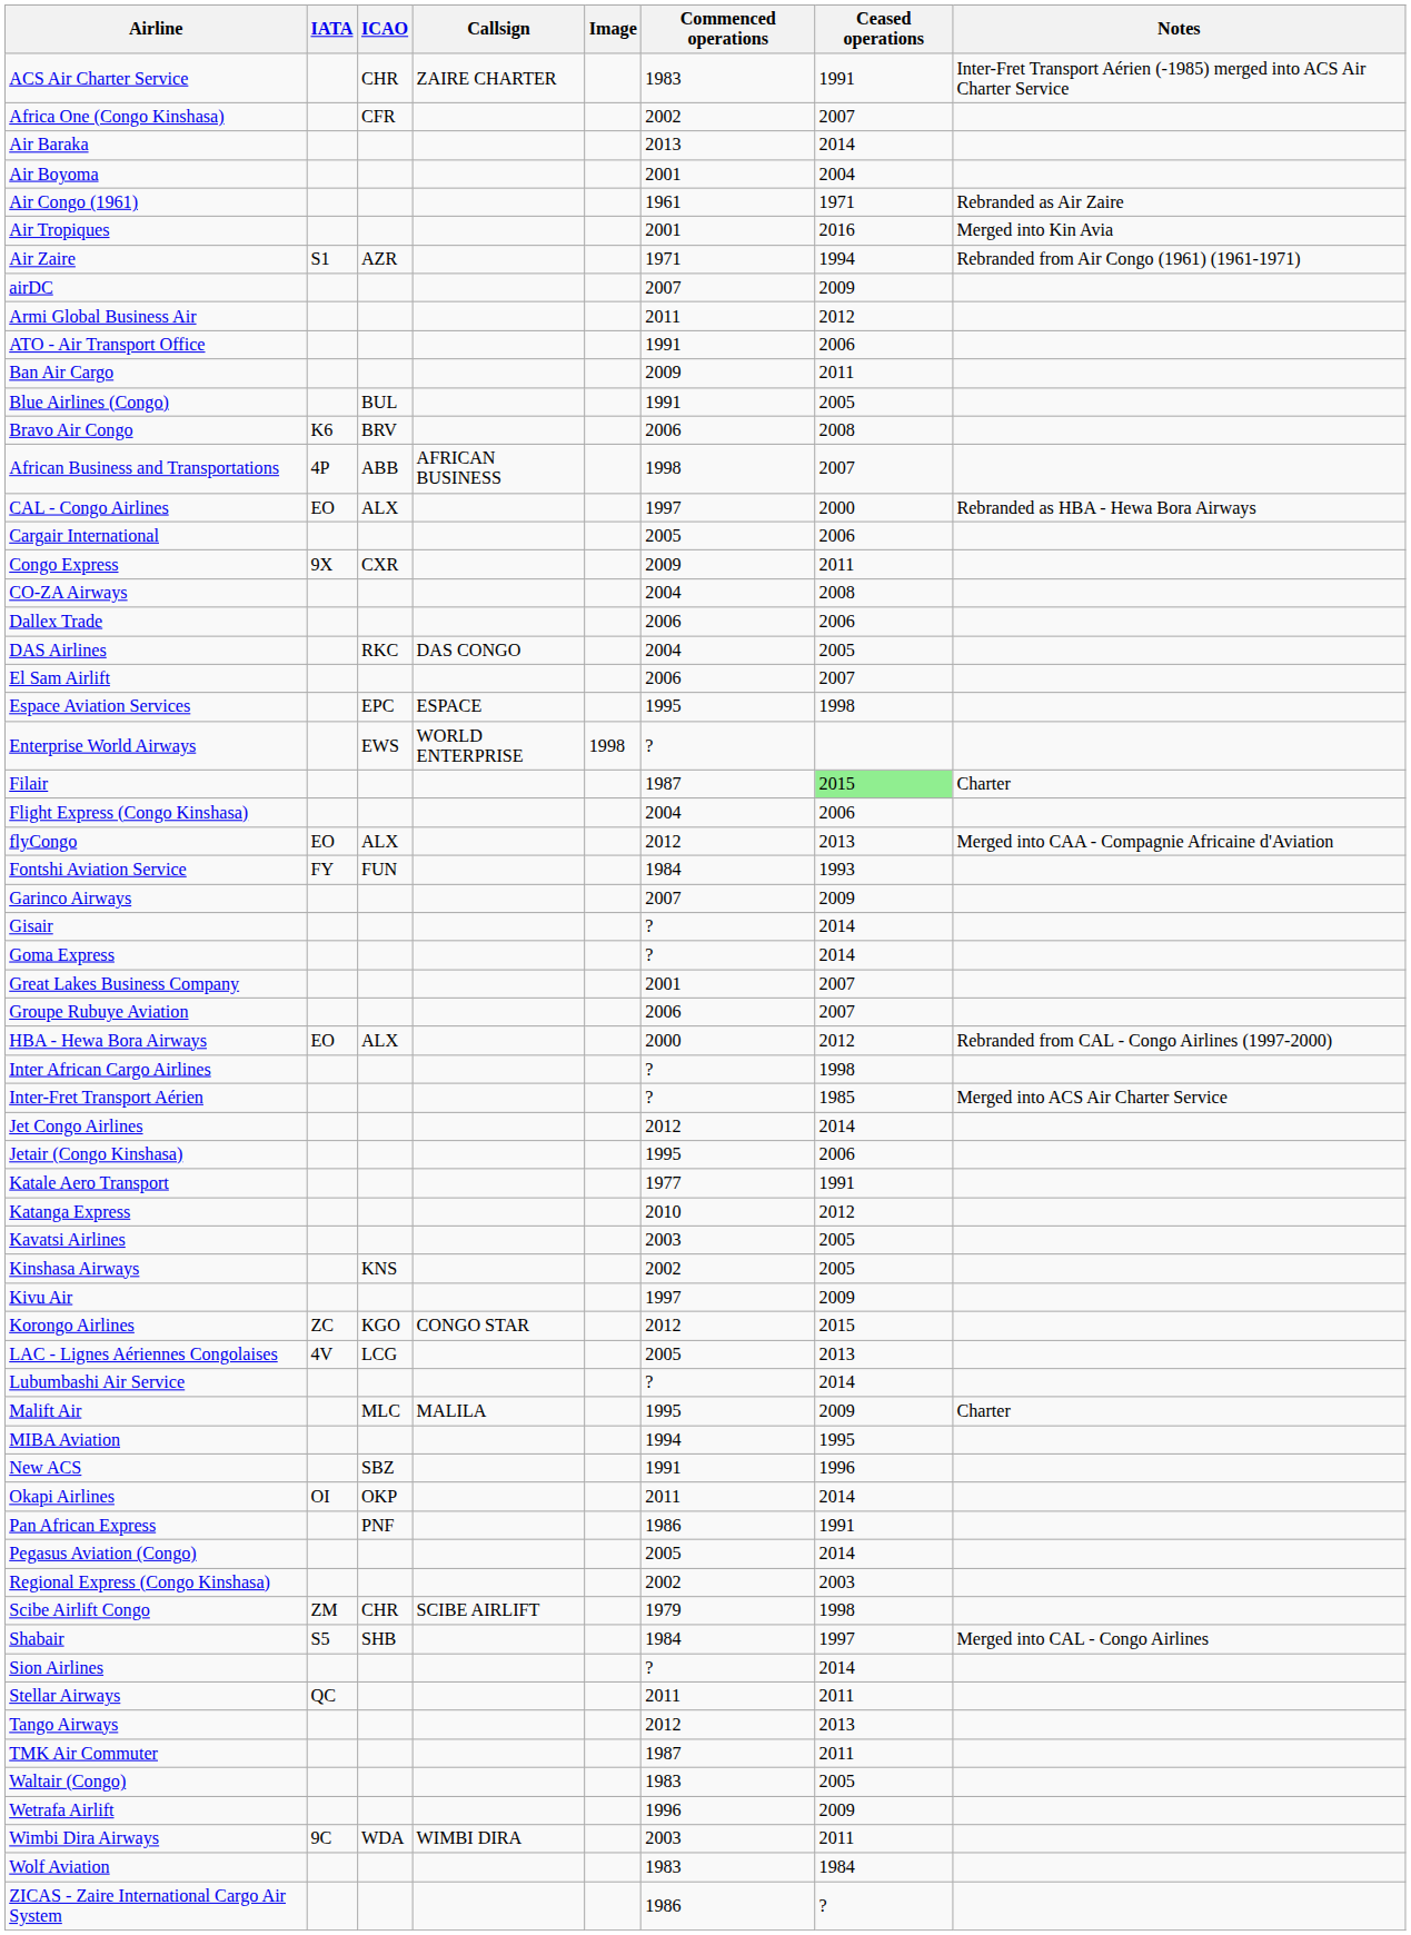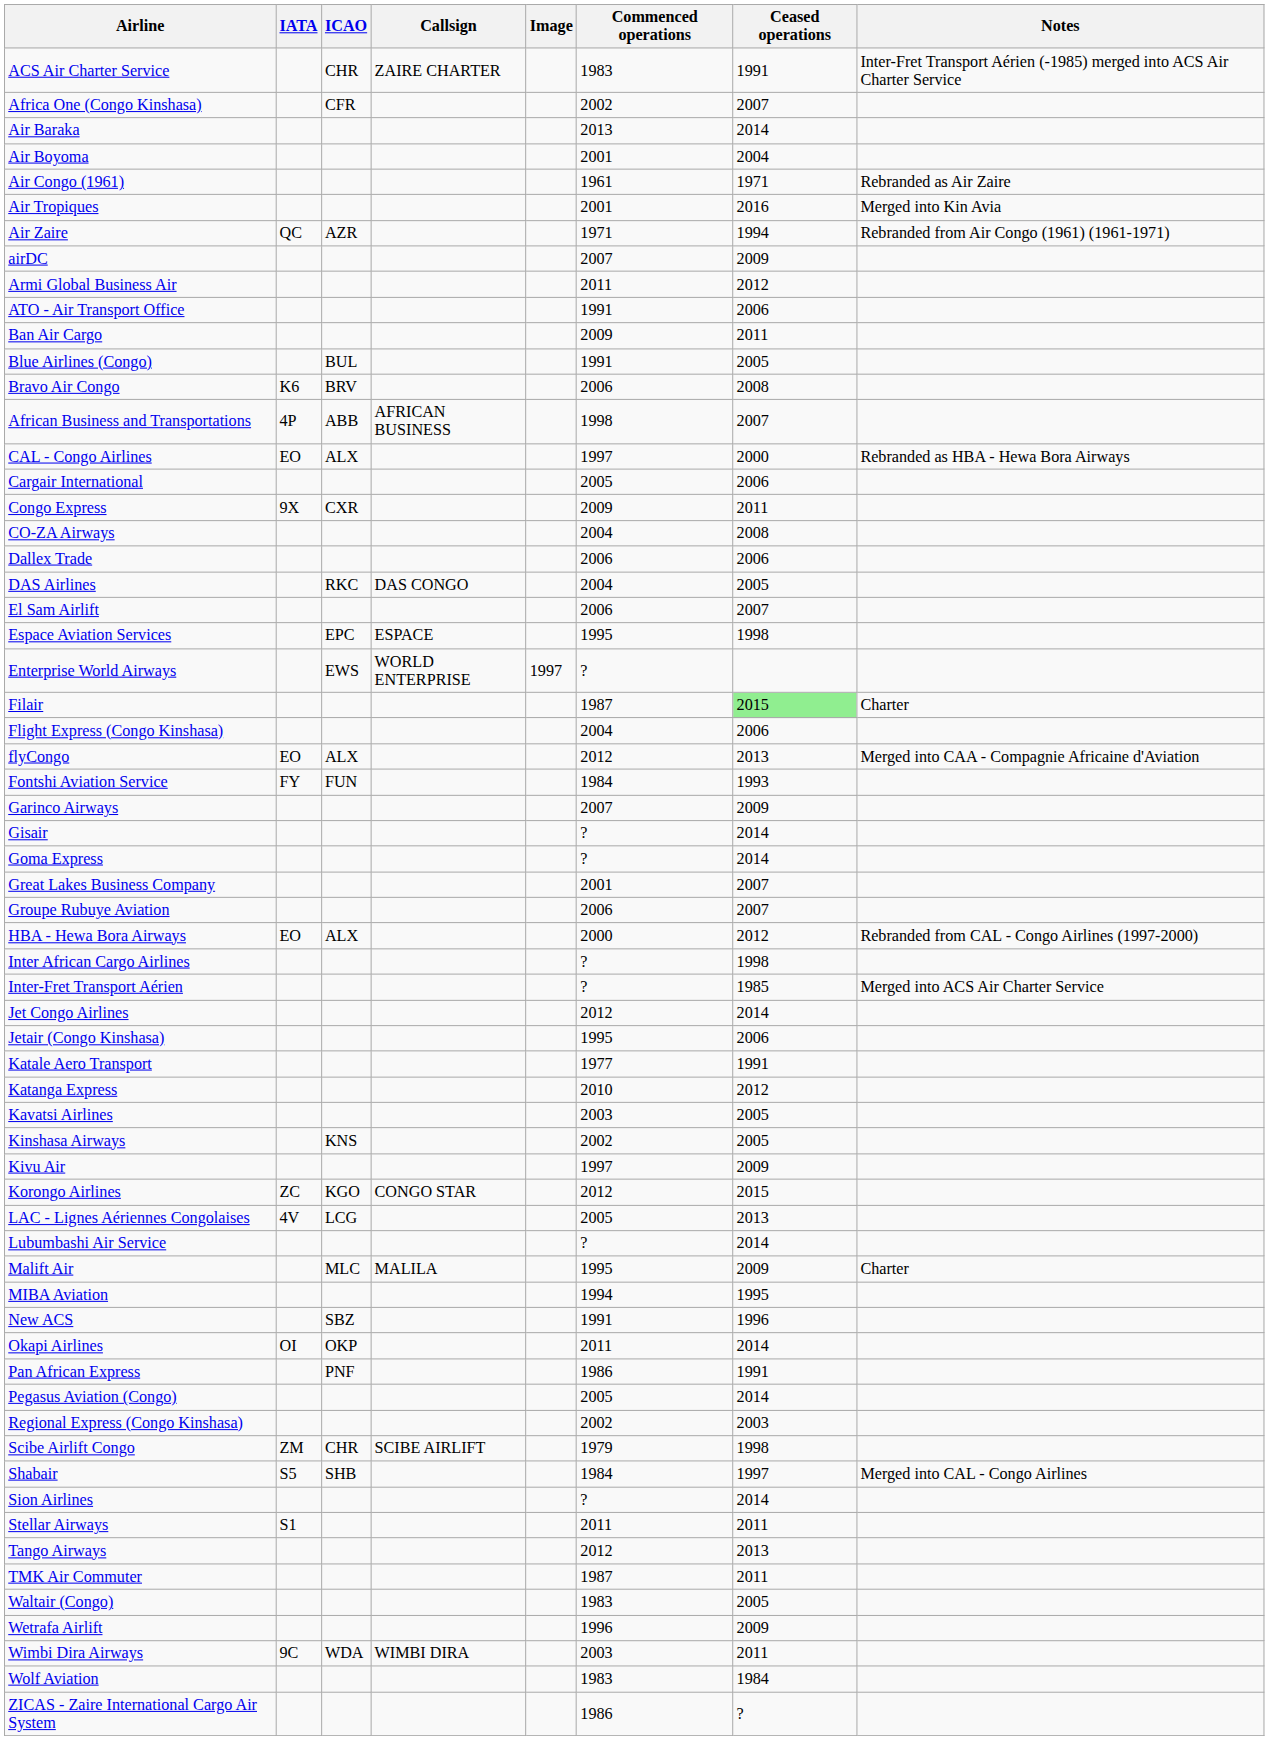Air Zaire | IATA: S1 -> QC
Enterprise World Airways | Image: 1998 -> 1997
Stellar Airways | IATA: QC -> S1
